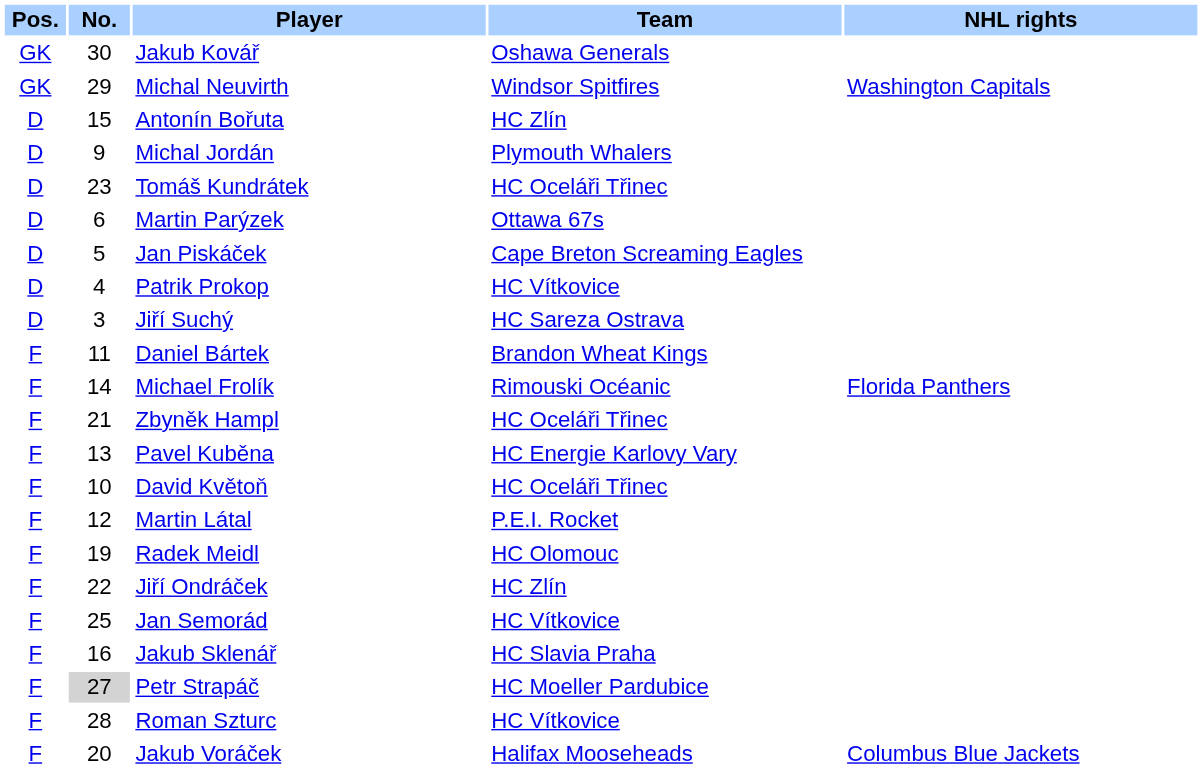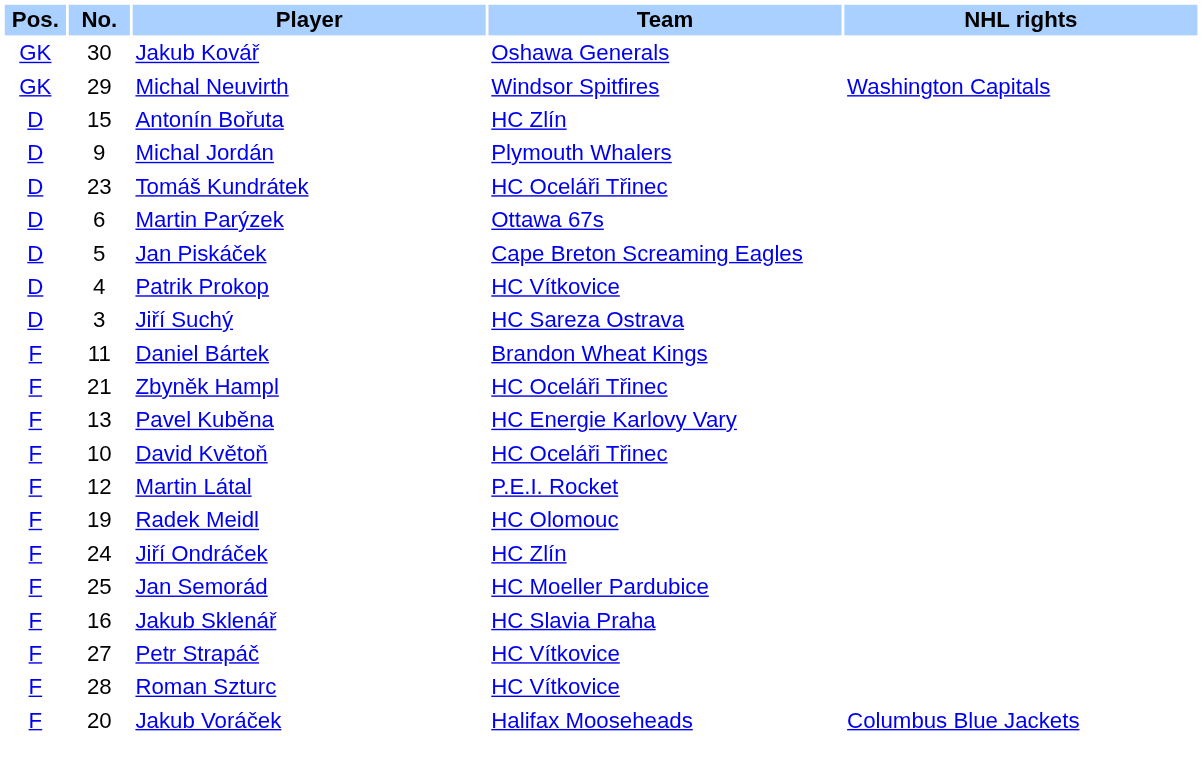- row: F | 14 | Michael Frolík | Rimouski Océanic | Florida Panthers
Jiří Ondráček | No.: 22 -> 24
Jan Semorád | Team: HC Vítkovice -> HC Moeller Pardubice
Petr Strapáč | No.: lightgrey background -> no background
Petr Strapáč | Team: HC Moeller Pardubice -> HC Vítkovice
